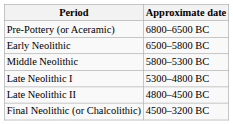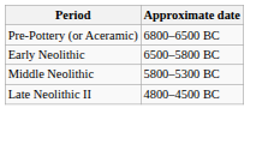- row: Late Neolithic I | 5300–4800 BC
- row: Final Neolithic (or Chalcolithic) | 4500–3200 BC
